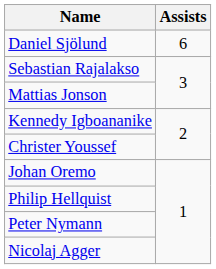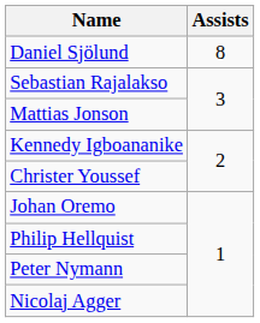Daniel Sjölund | Assists: 6 -> 8
